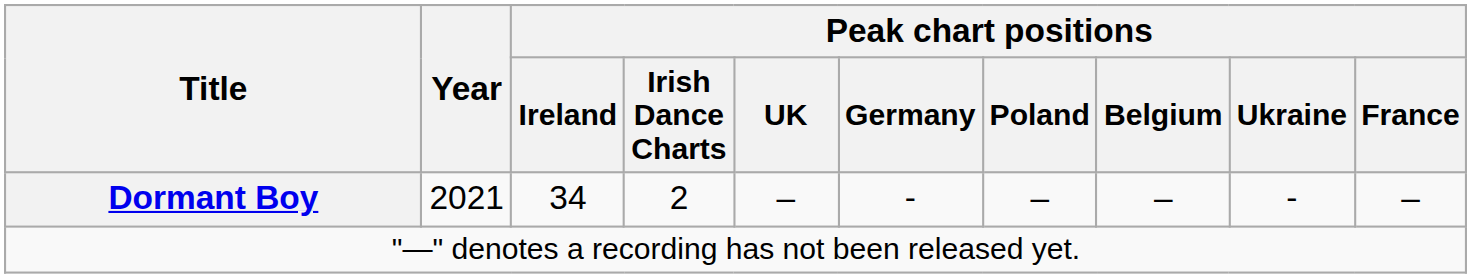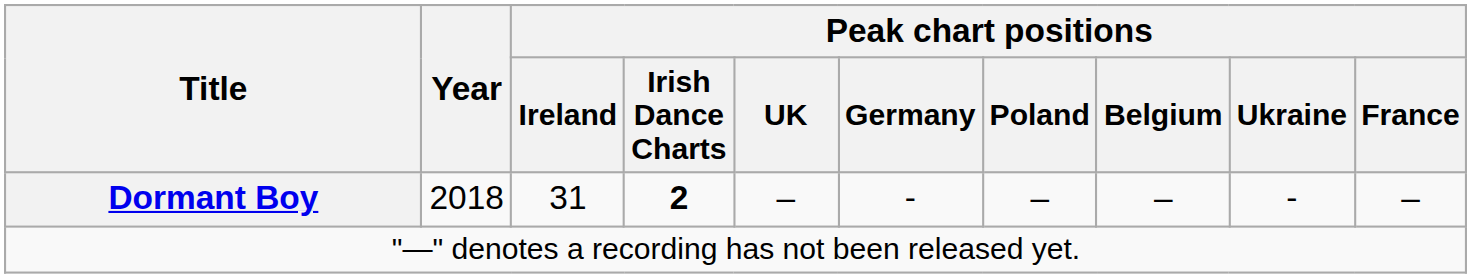Dormant Boy | Year: 2021 -> 2018
Dormant Boy | Peak chart positions / Ireland: 34 -> 31
Dormant Boy | Peak chart positions / Irish Dance Charts: normal -> bold
